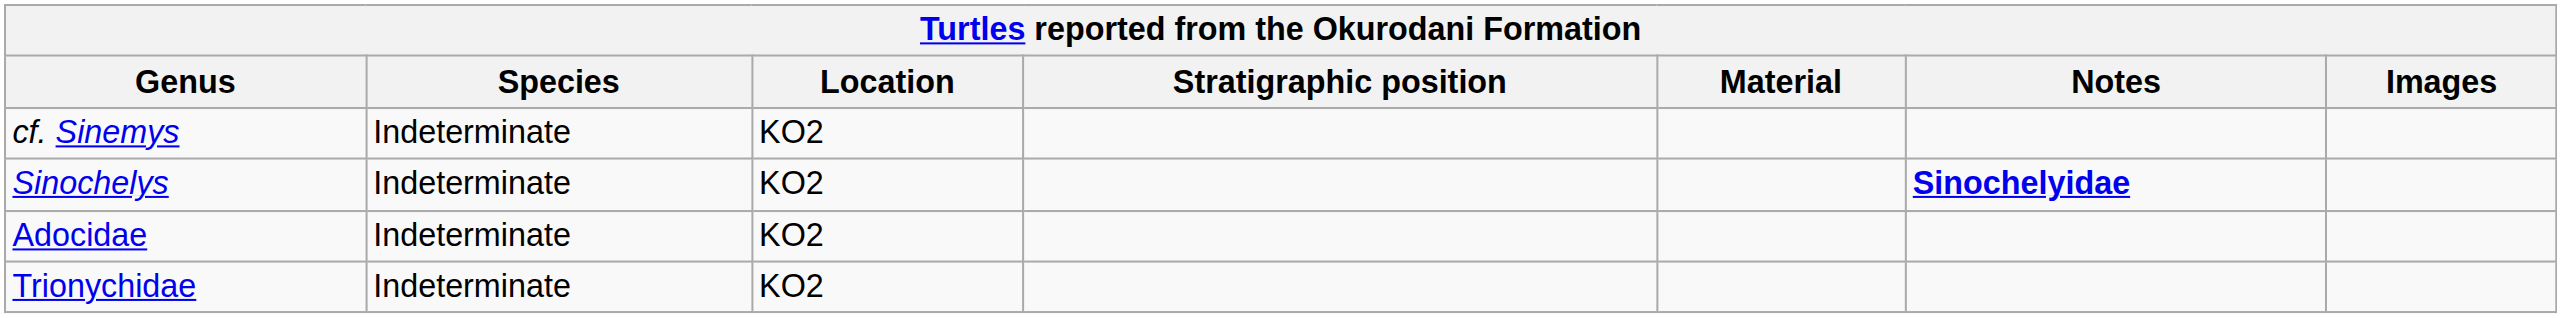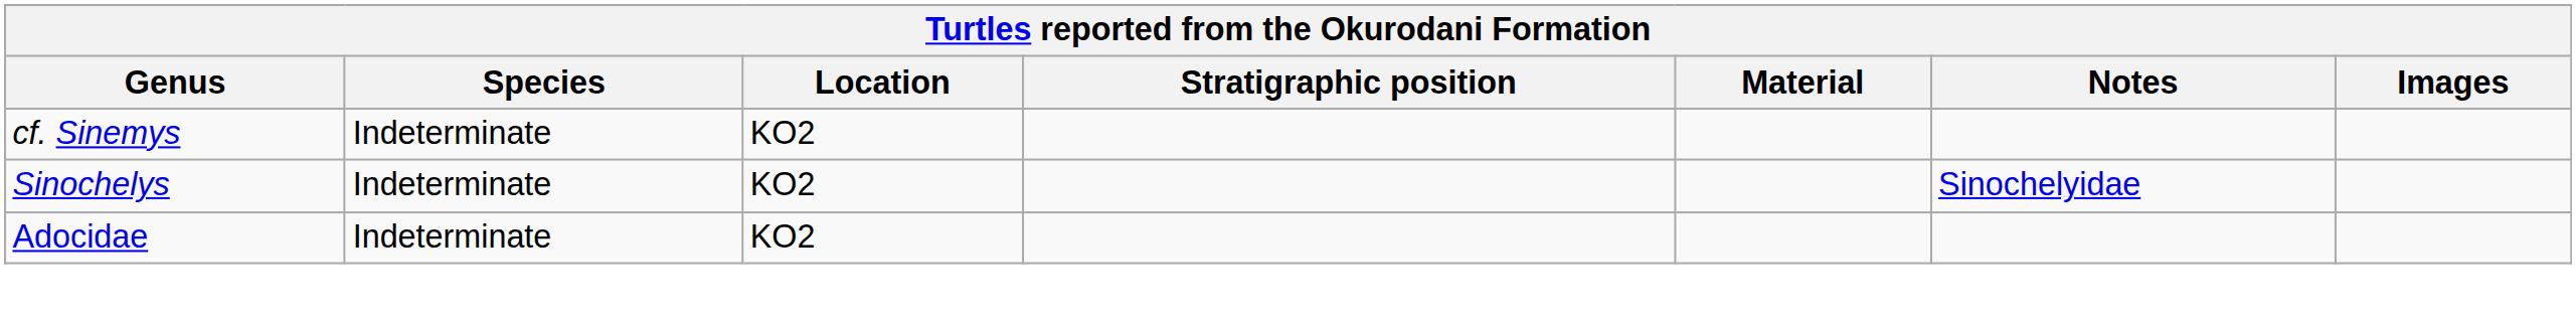Sinochelys | Notes: bold -> normal
- row: Trionychidae | Indeterminate | KO2
